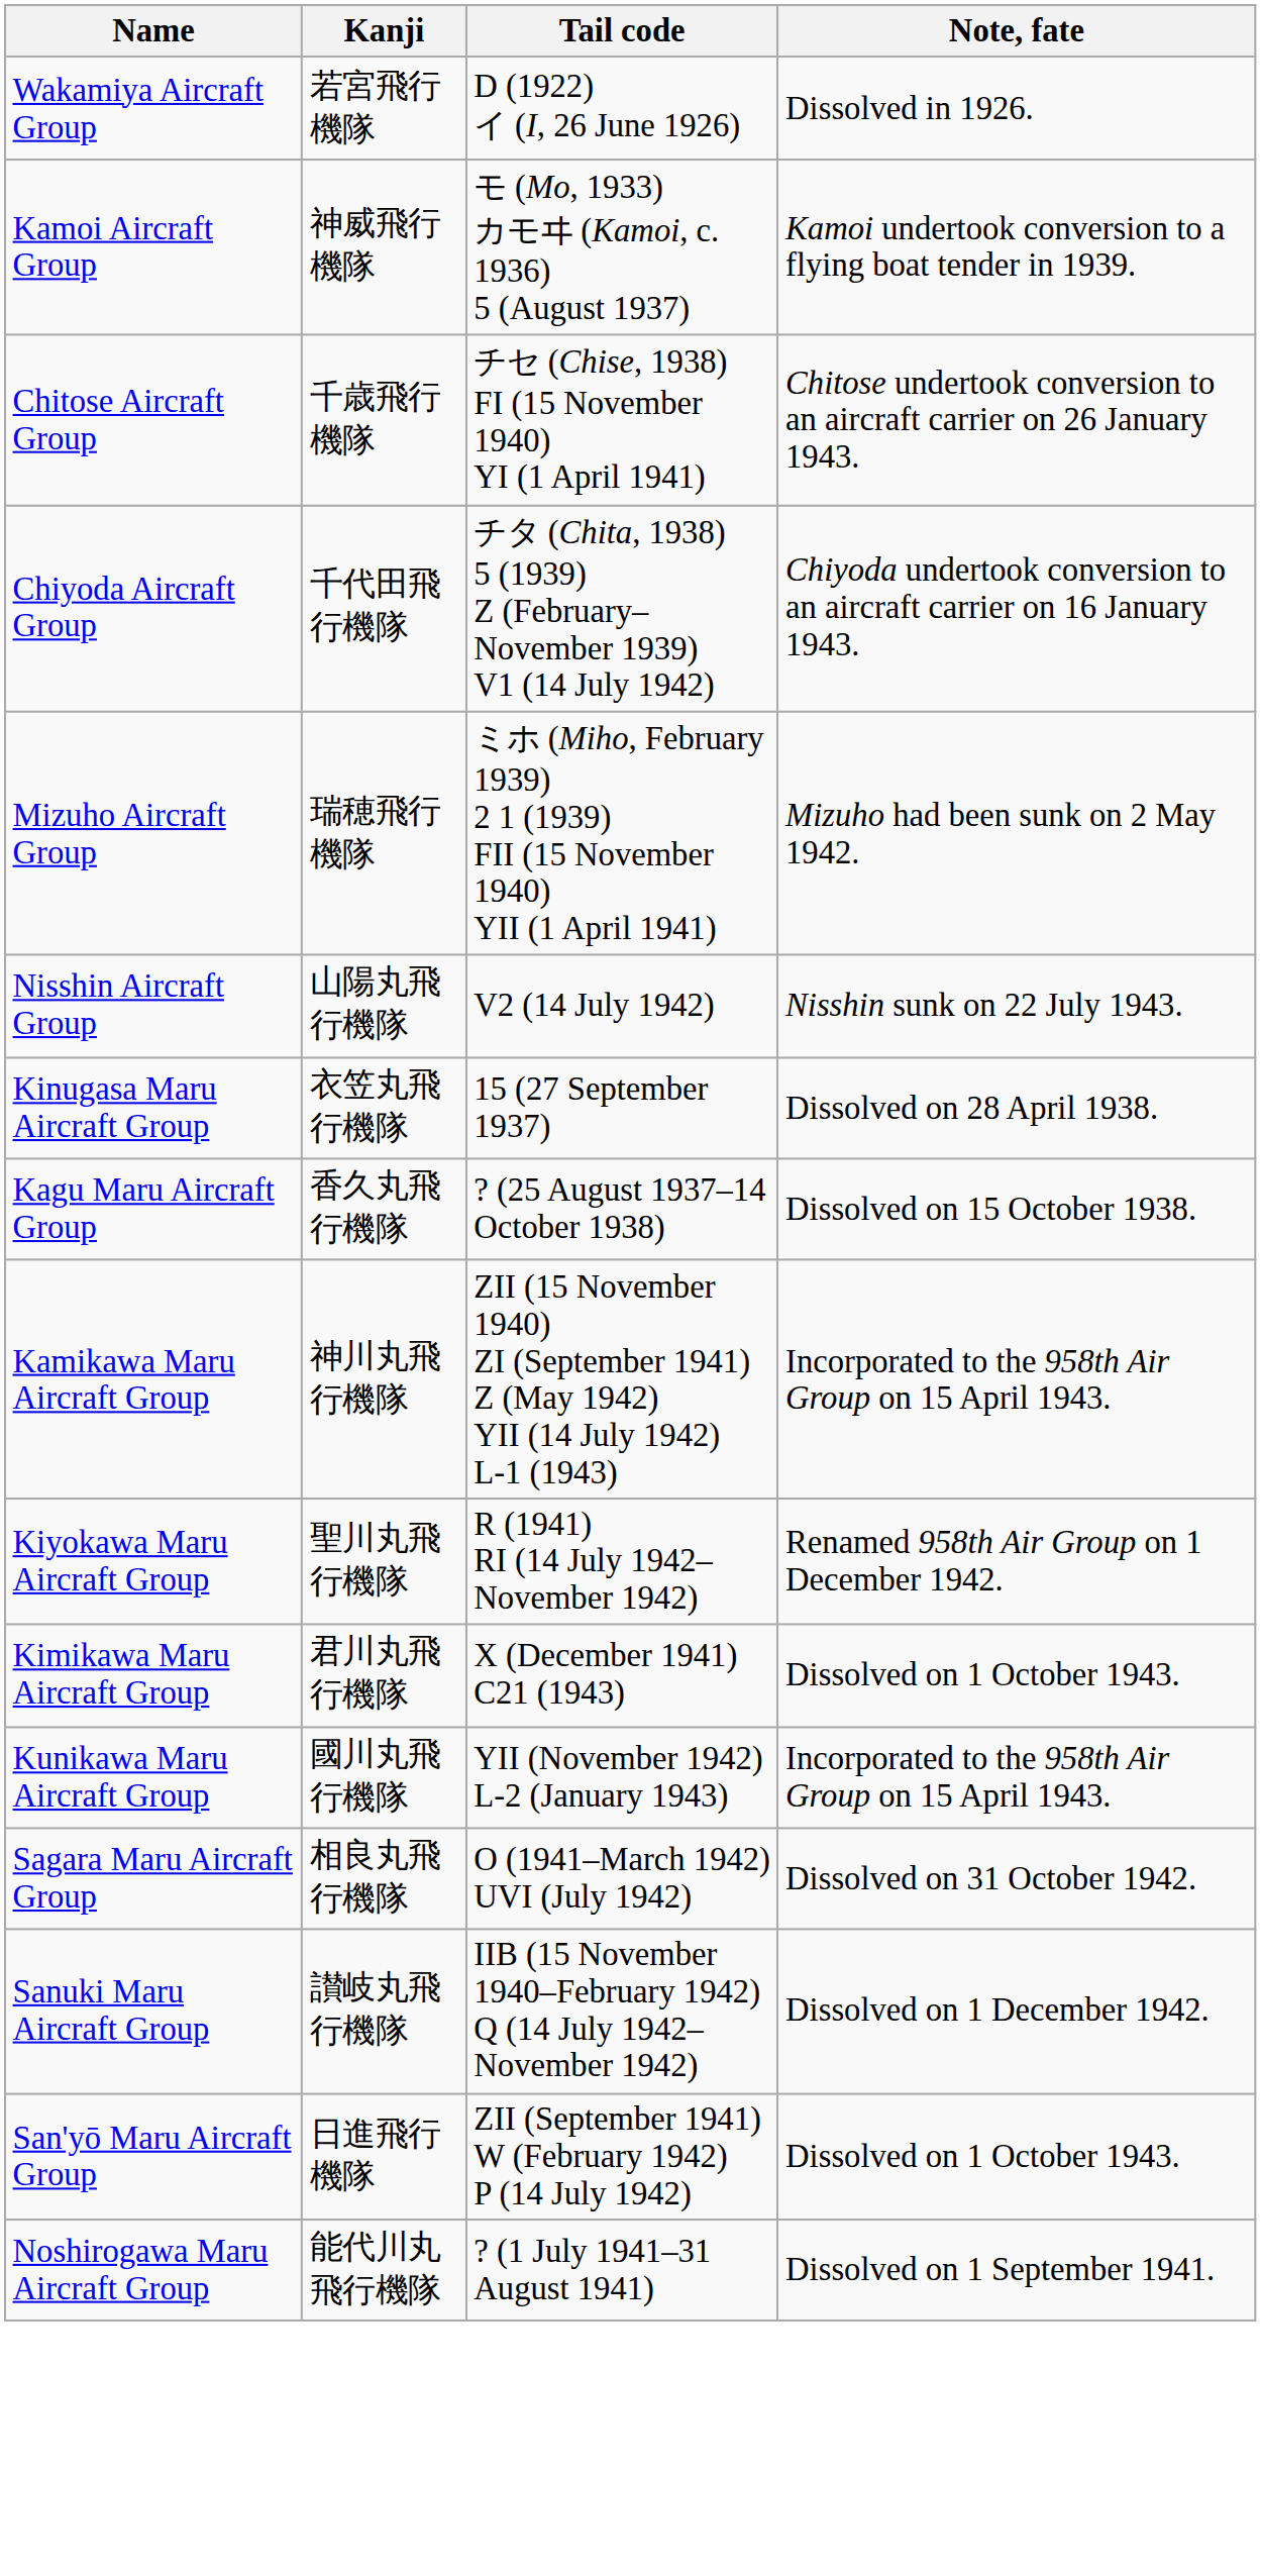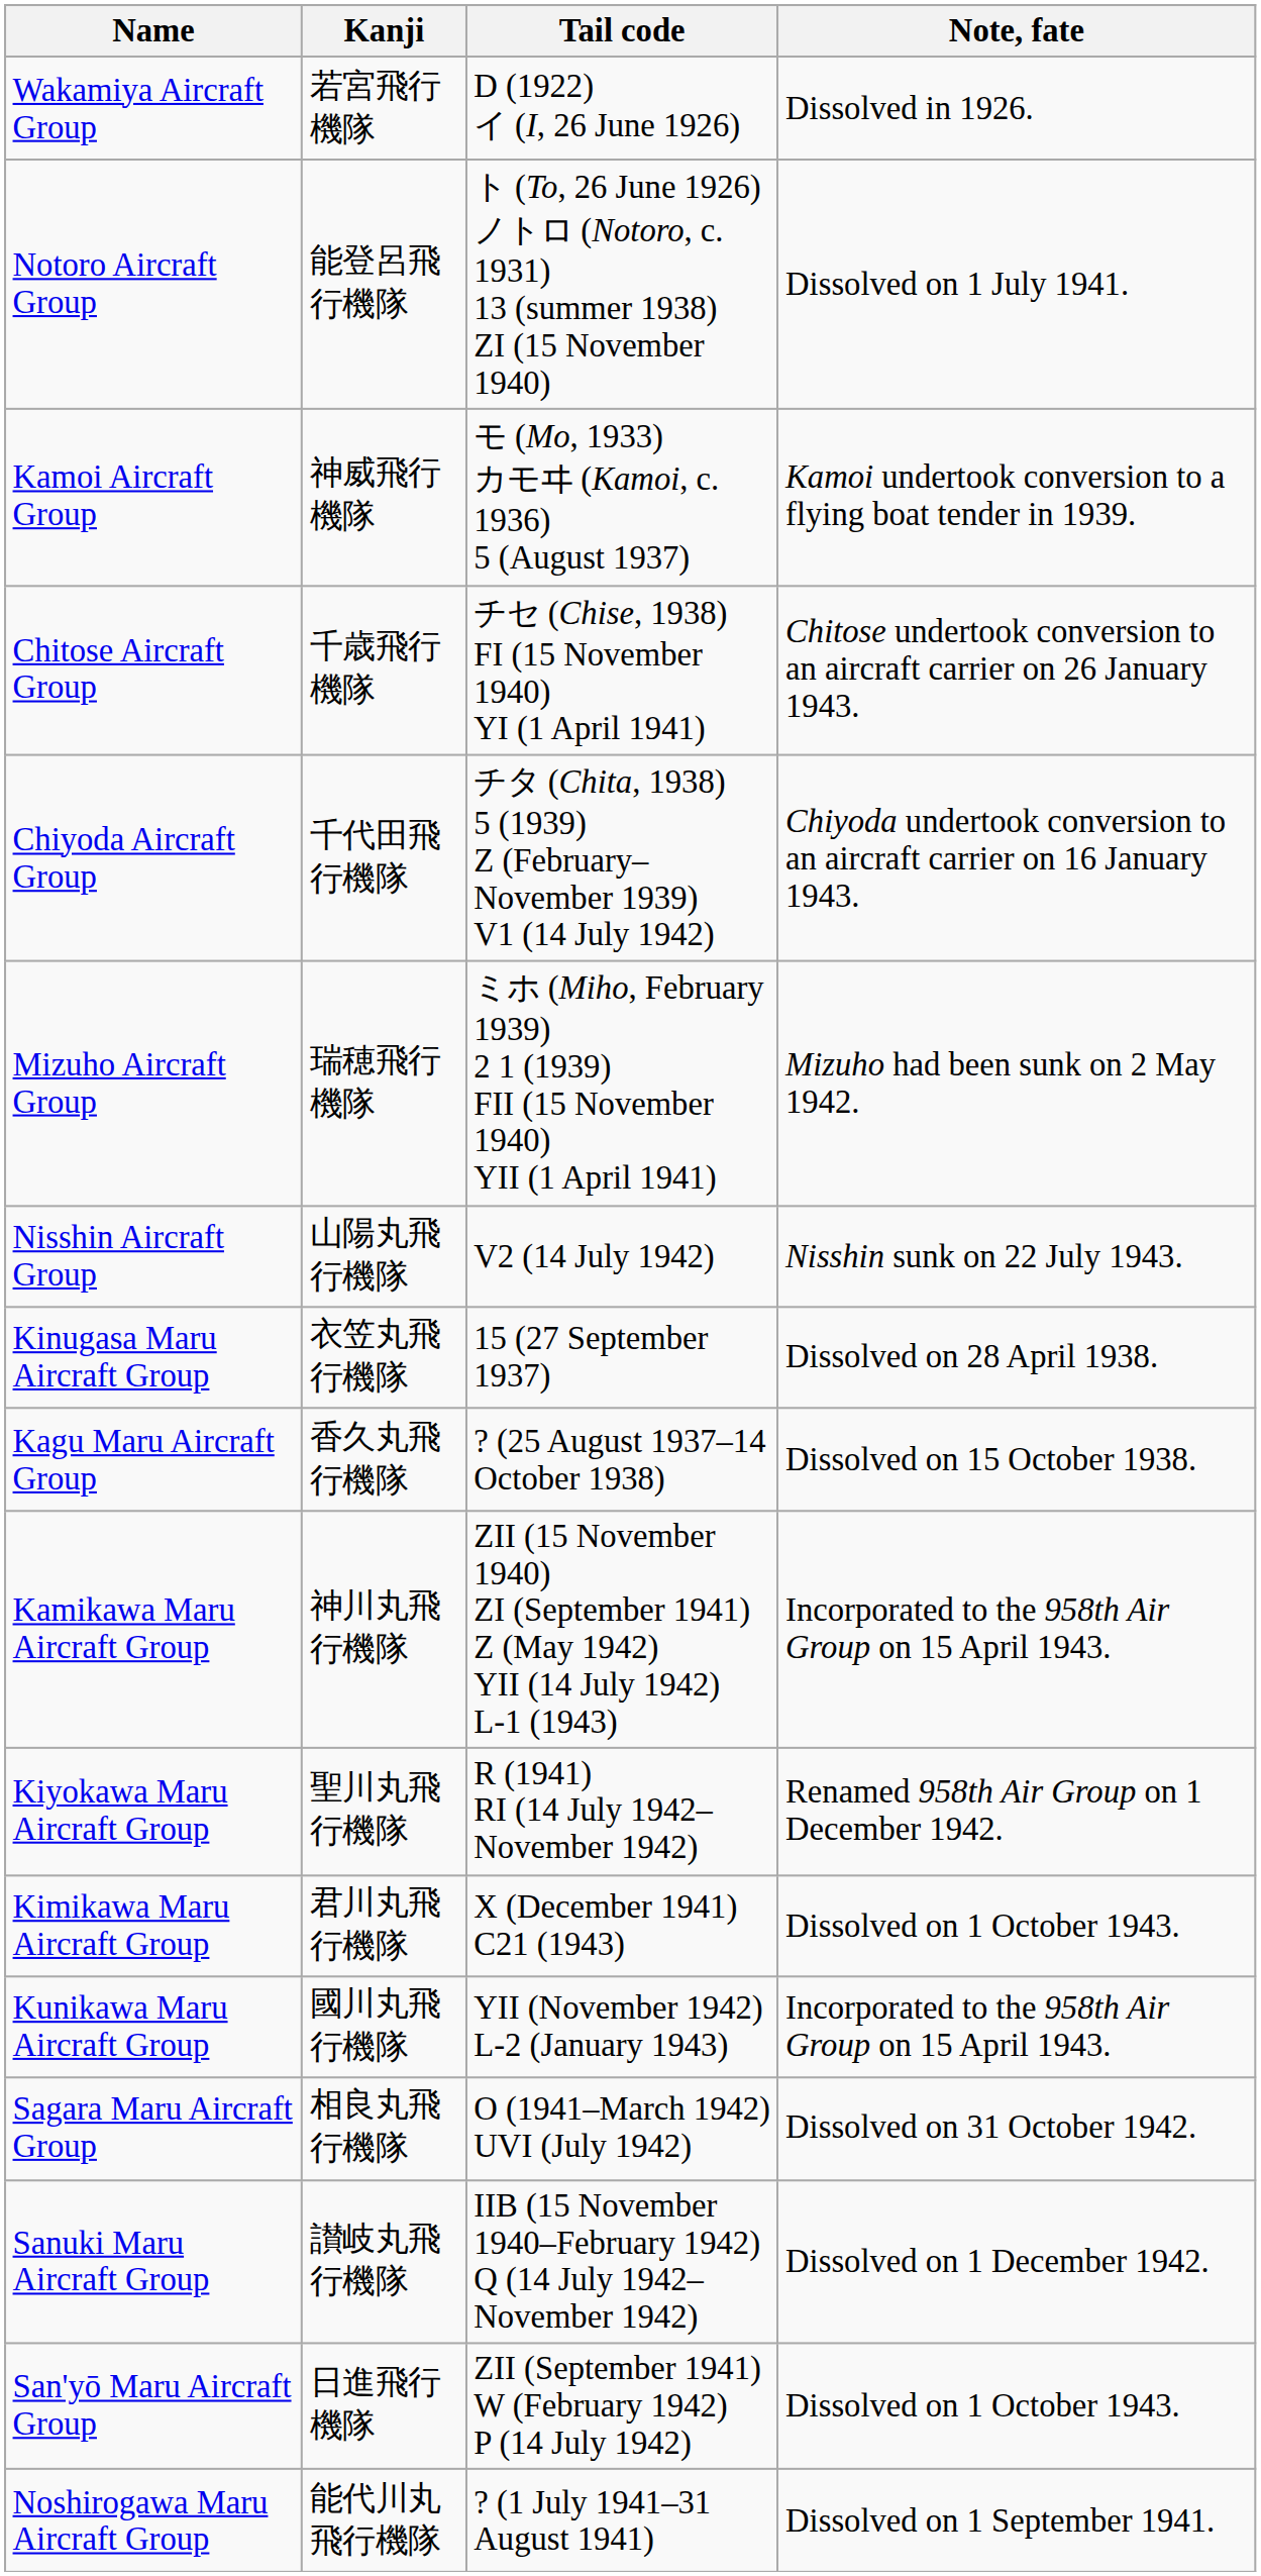+ row: Notoro Aircraft Group | 能登呂飛行機隊 | ト (To, 26 June 1926) ノトロ (Notoro, c. 1931) 13 (summer 1938) ZI (15 November 1940) | Dissolved on 1 July 1941.
